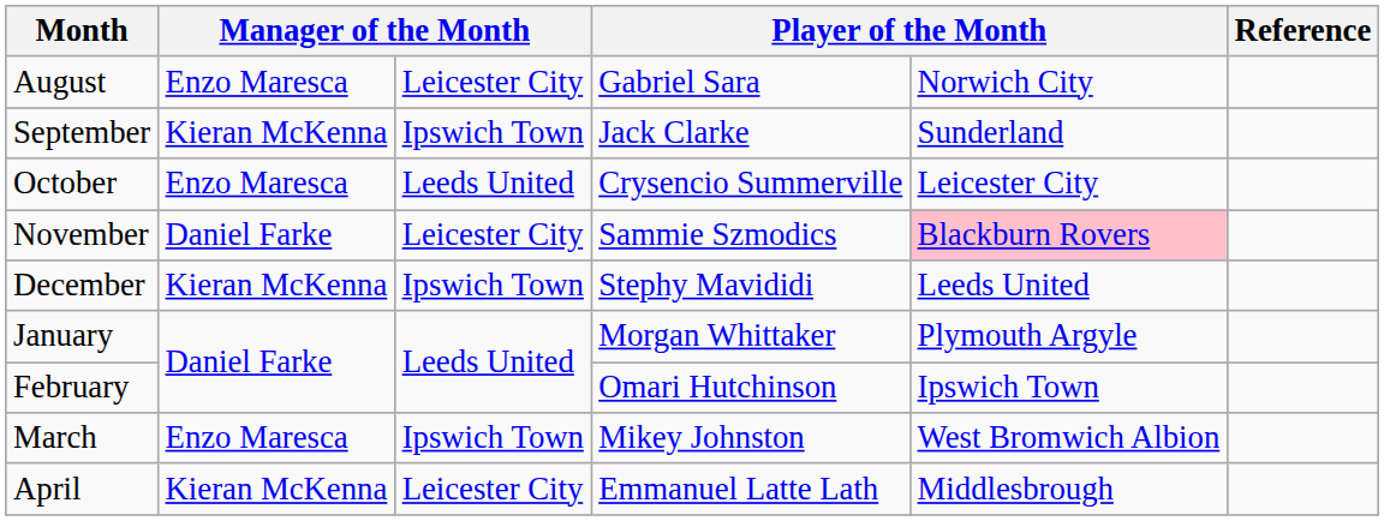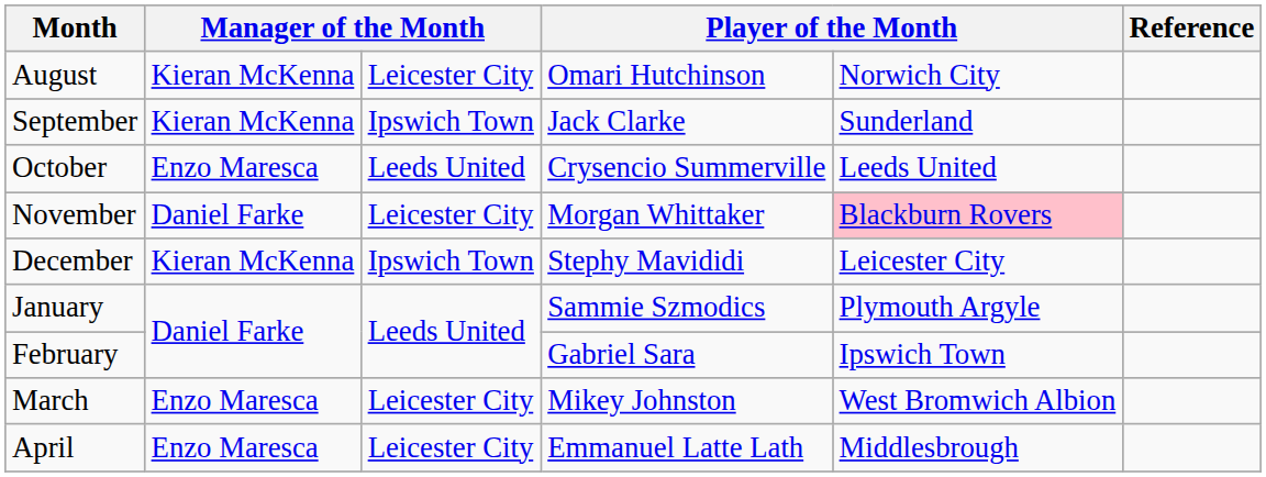August | column 2: Enzo Maresca -> Kieran McKenna
August | column 4: Gabriel Sara -> Omari Hutchinson
October | column 5: Leicester City -> Leeds United
November | column 4: Sammie Szmodics -> Morgan Whittaker
December | column 5: Leeds United -> Leicester City
January | column 4: Morgan Whittaker -> Sammie Szmodics
February | column 4: Omari Hutchinson -> Gabriel Sara
March | column 3: Ipswich Town -> Leicester City
April | column 2: Kieran McKenna -> Enzo Maresca
